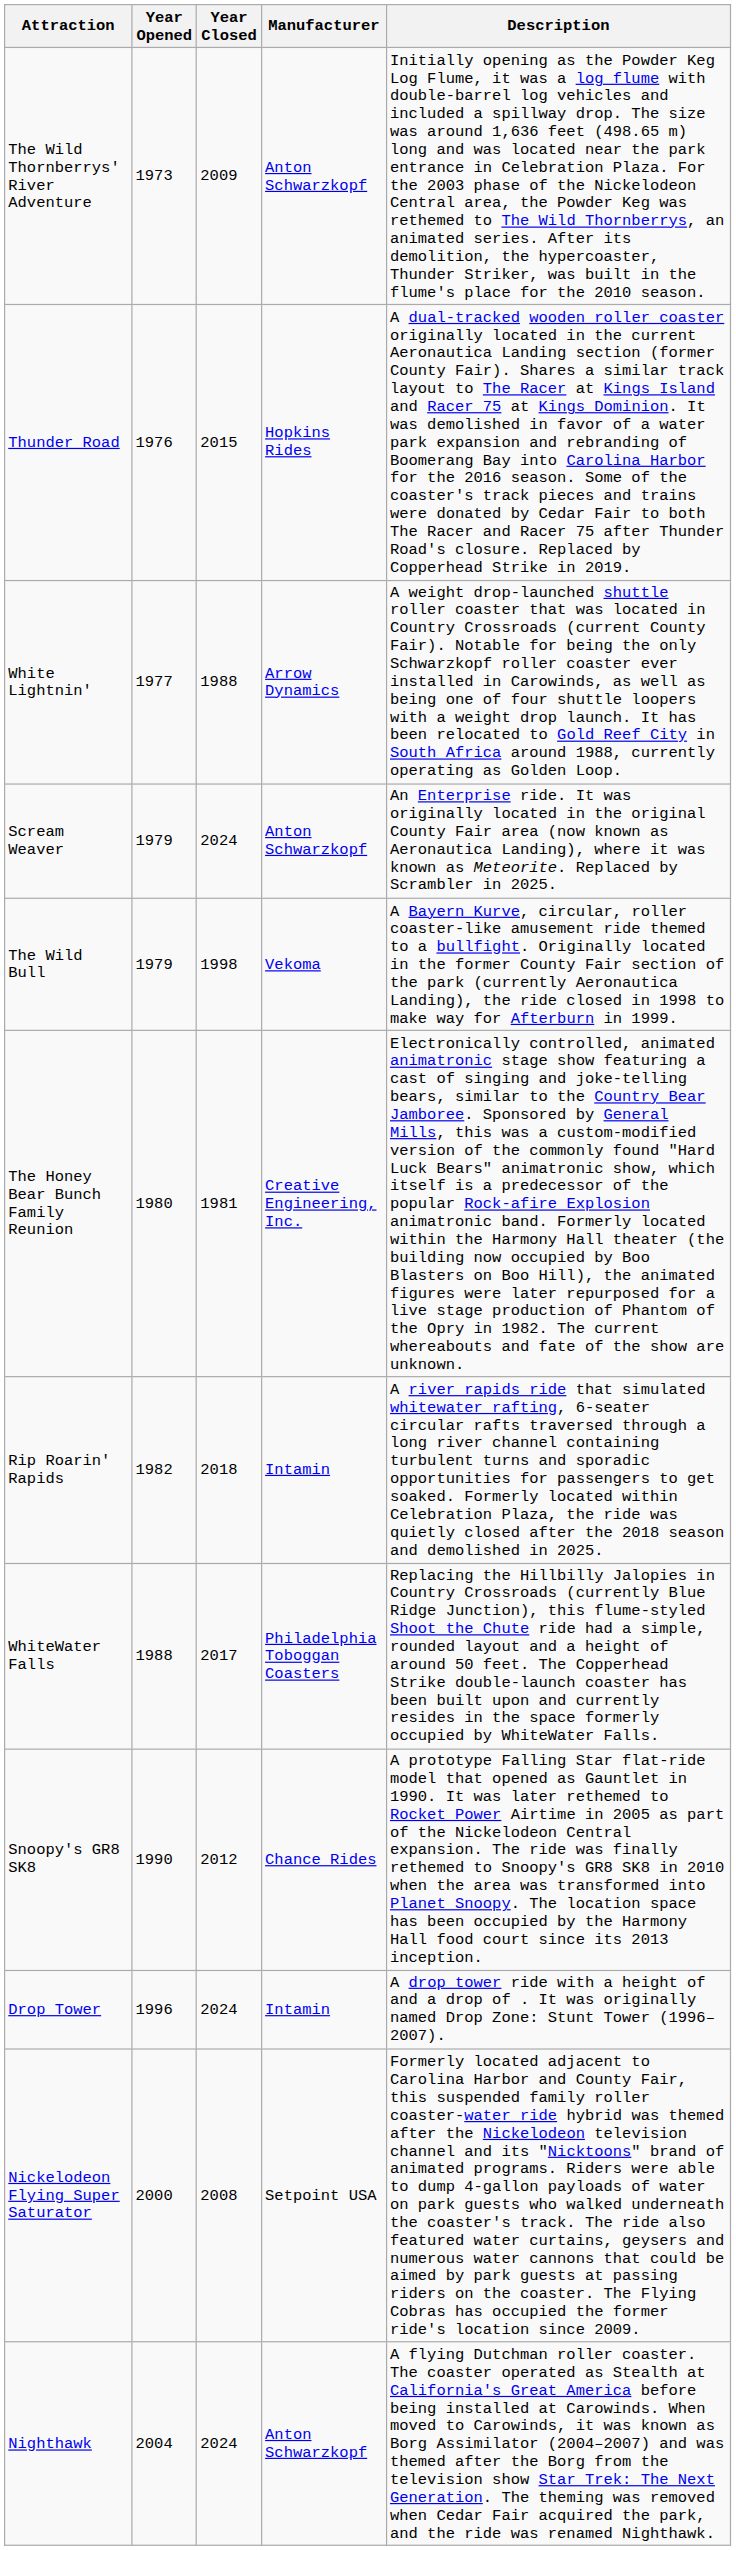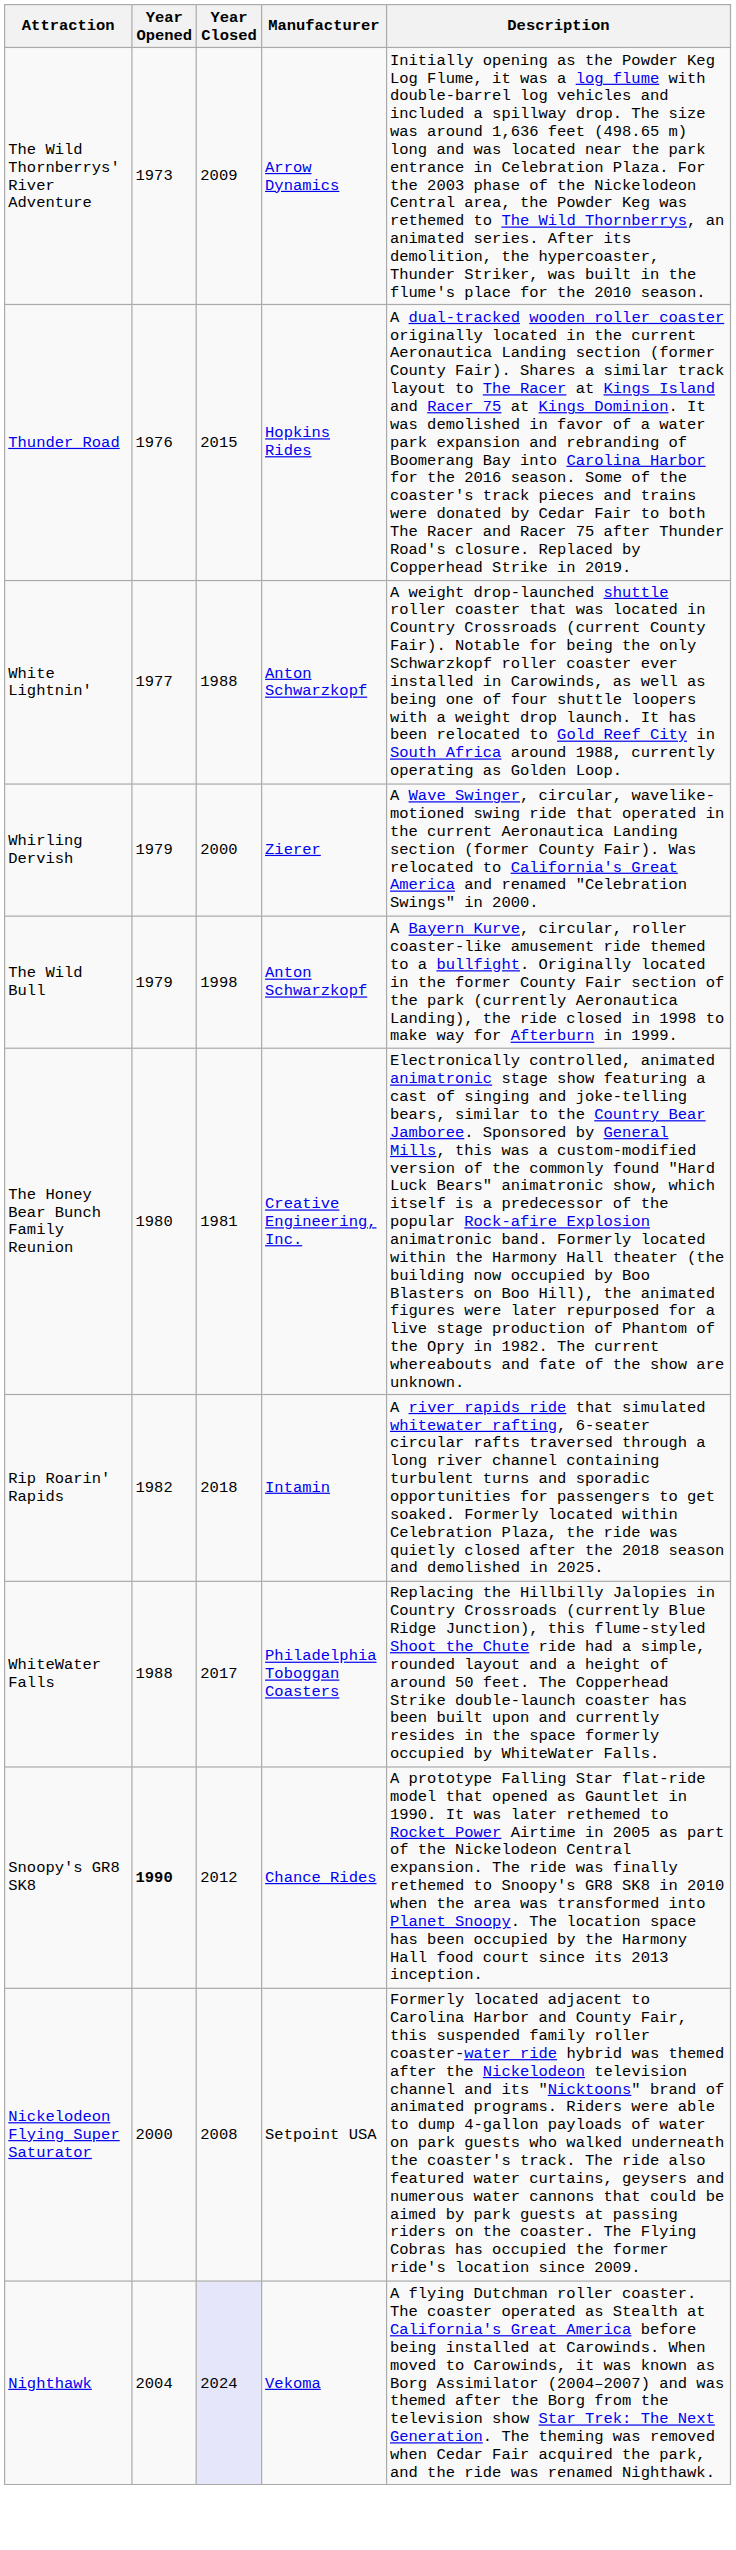The Wild Thornberrys' River Adventure | Manufacturer: Anton Schwarzkopf -> Arrow Dynamics
White Lightnin' | Manufacturer: Arrow Dynamics -> Anton Schwarzkopf
- row: Scream Weaver | 1979 | 2024 | Anton Schwarzkopf | An Enterprise ride. It was originally located in the original County Fair area (now known as Aeronautica Landing), where it was known as Meteorite. Replaced by Scrambler in 2025.
+ row: Whirling Dervish | 1979 | 2000 | Zierer | A Wave Swinger, circular, wavelike-motioned swing ride that operated in the current Aeronautica Landing section (former County Fair). Was relocated to California's Great America and renamed "Celebration Swings" in 2000.
The Wild Bull | Manufacturer: Vekoma -> Anton Schwarzkopf
Snoopy's GR8 SK8 | Year Opened: normal -> bold
- row: Drop Tower | 1996 | 2024 | Intamin | A drop tower ride with a height of and a drop of . It was originally named Drop Zone: Stunt Tower (1996–2007).
Nighthawk | Year Closed: no background -> lavender background
Nighthawk | Manufacturer: Anton Schwarzkopf -> Vekoma
